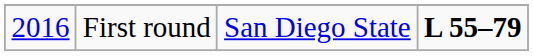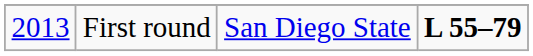First round | column 1: 2016 -> 2013
